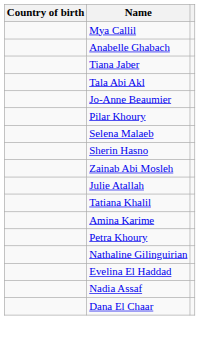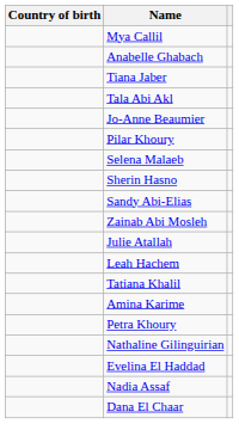+ row: Sandy Abi-Elias
+ row: Leah Hachem
